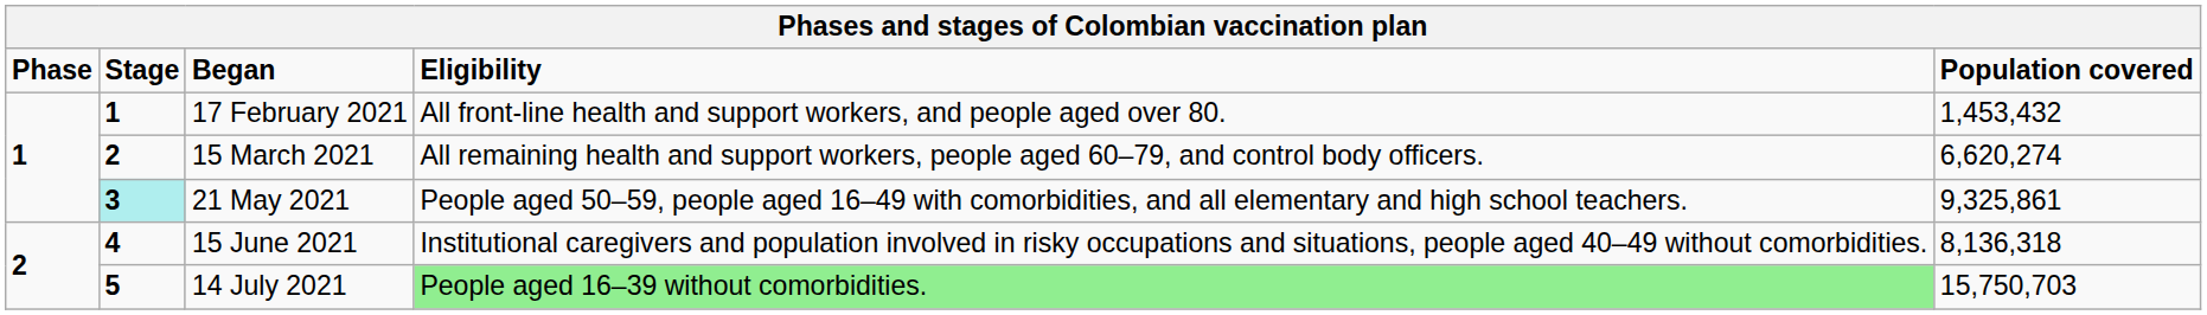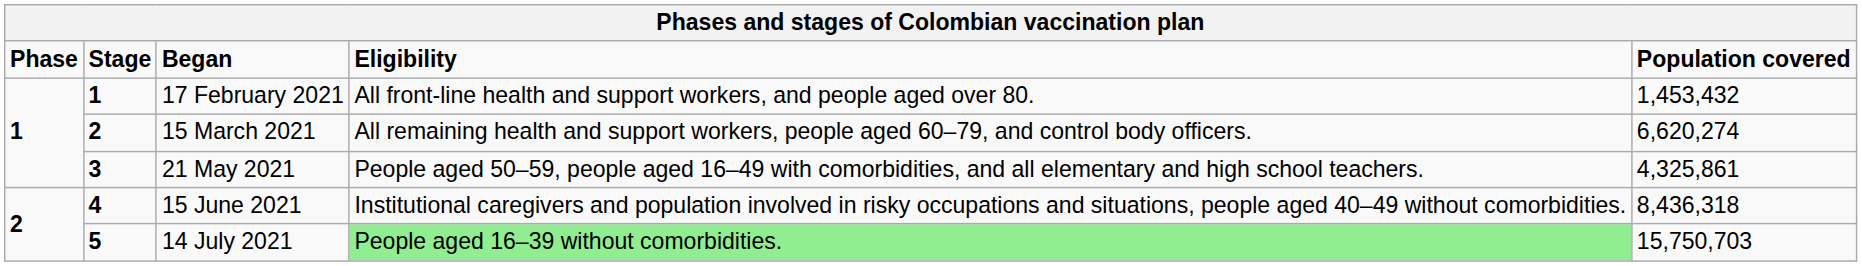21 May 2021 | Stage: paleturquoise background -> no background
21 May 2021 | Population covered: 9,325,861 -> 4,325,861
15 June 2021 | Population covered: 8,136,318 -> 8,436,318
